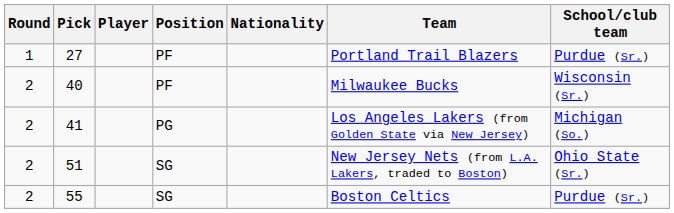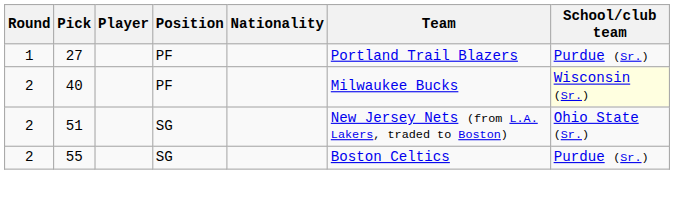40 | School/club team: no background -> lightyellow background
- row: 2 | 41 | PG | Los Angeles Lakers (from Golden State via New Jersey) | Michigan (So.)
